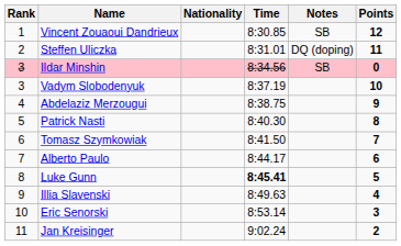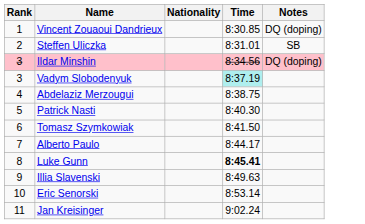- column: Points | 12 | 11 | 0 | 10 | 9 | 8 | 7 | 6 | 5 | 4 | 3 | 2
Vincent Zouaoui Dandrieux | Notes: SB -> DQ (doping)
Steffen Uliczka | Notes: DQ (doping) -> SB
Ildar Minshin | Notes: SB -> DQ (doping)
Vadym Slobodenyuk | Time: no background -> paleturquoise background
